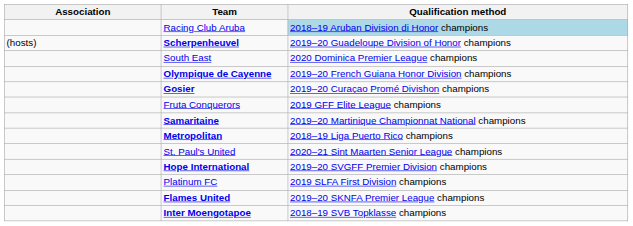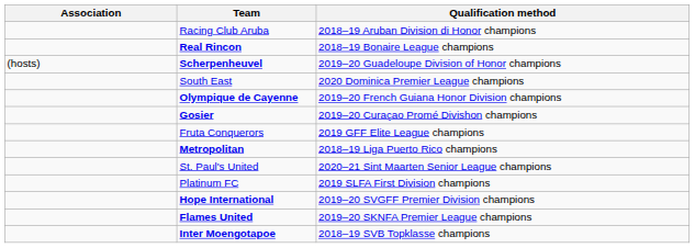Racing Club Aruba | Qualification method: lightblue background -> no background
+ row: Real Rincon | 2018–19 Bonaire League champions
- row: Samaritaine | 2019–20 Martinique Championnat National champions
rows swapped: Platinum FC <-> Hope International
